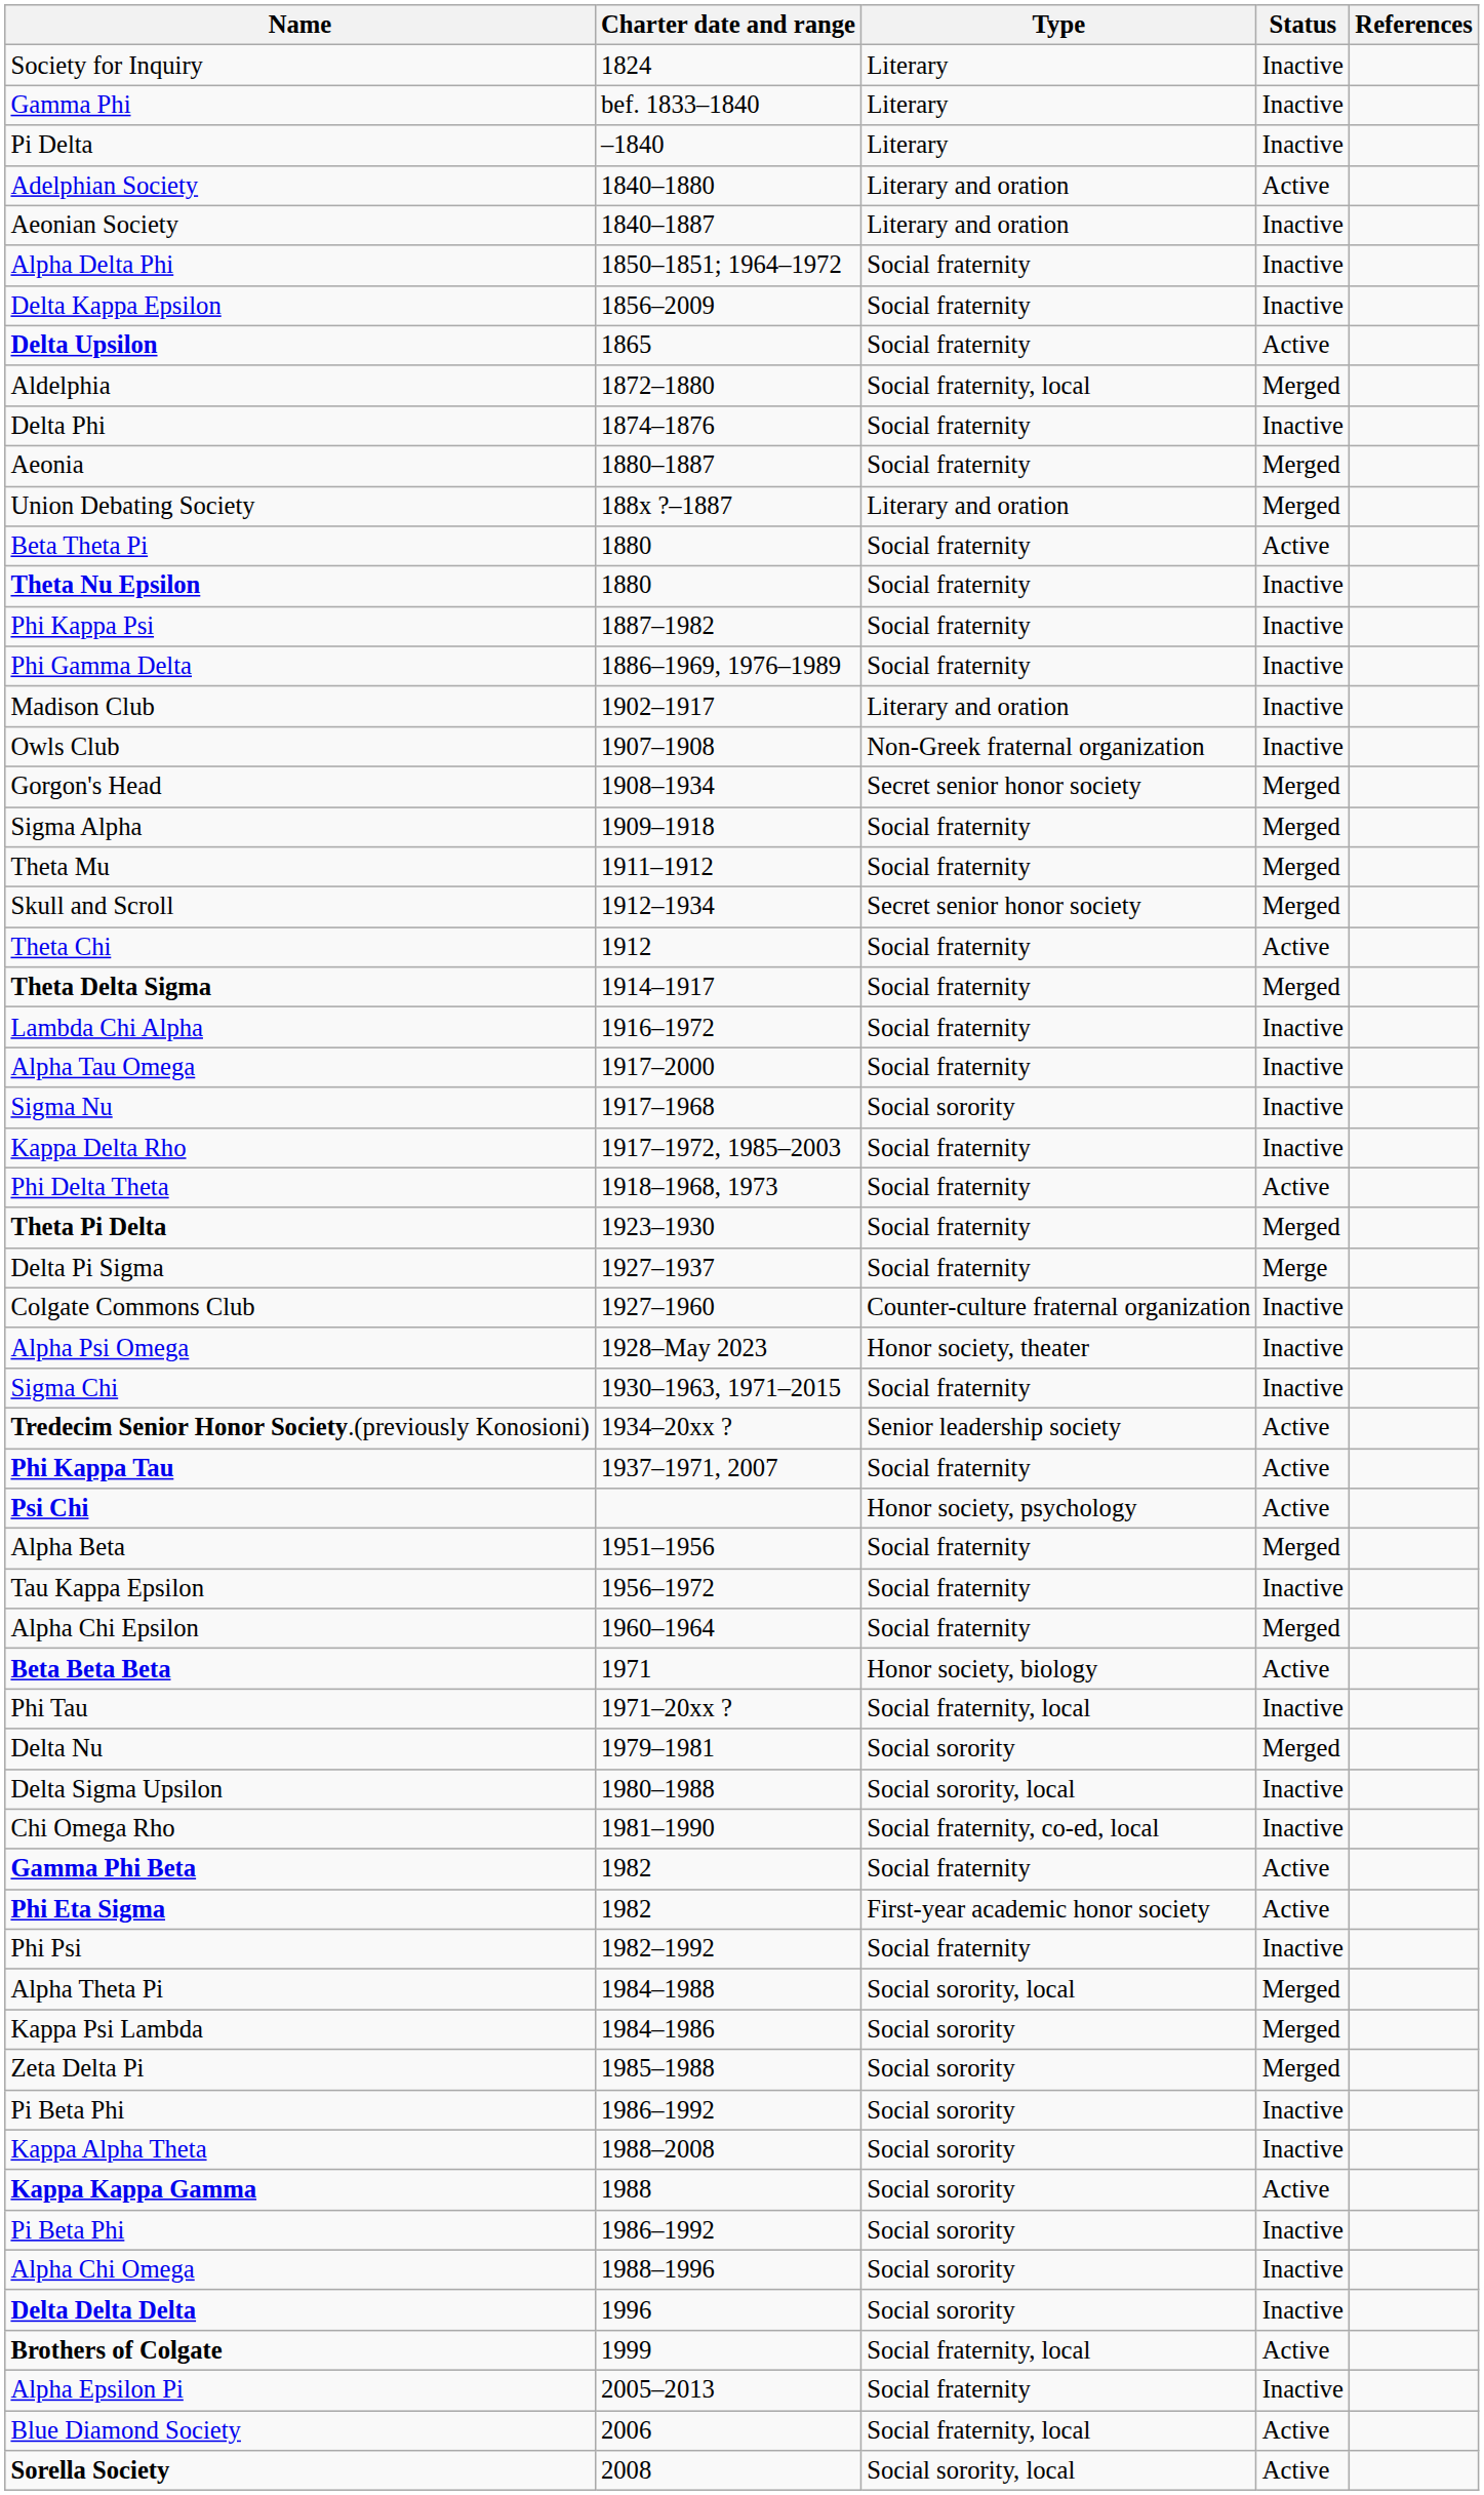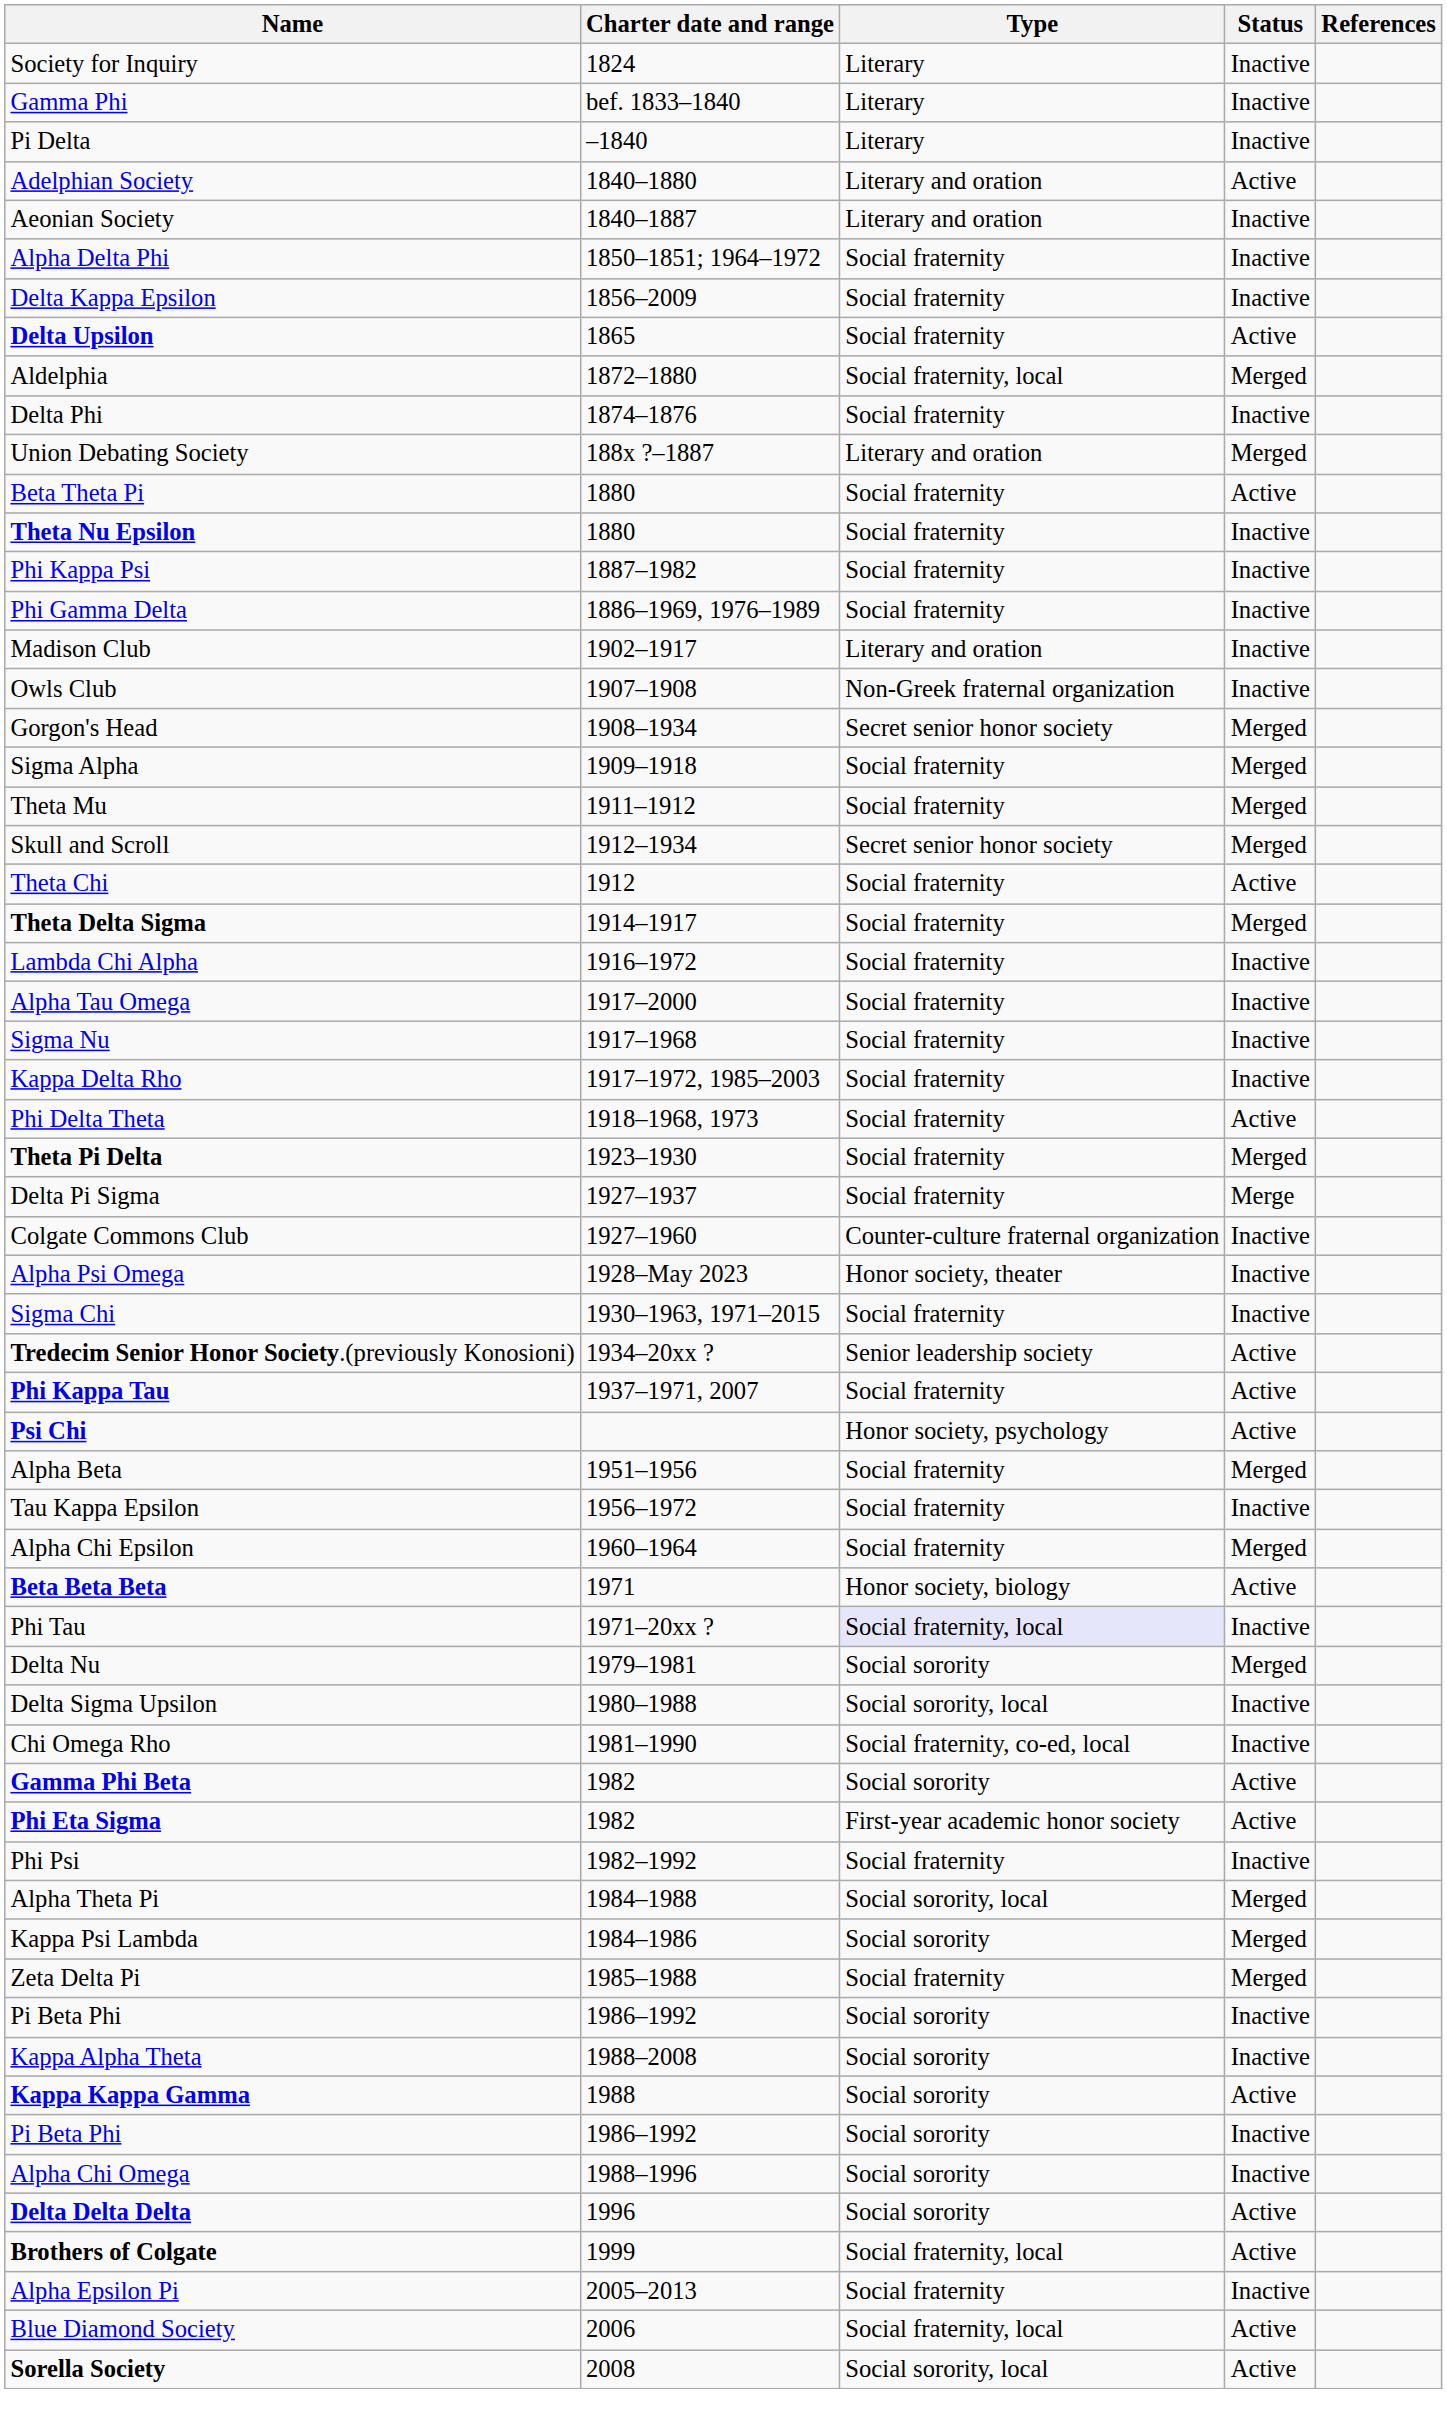- row: Aeonia | 1880–1887 | Social fraternity | Merged
Sigma Nu | Type: Social sorority -> Social fraternity
Phi Tau | Type: no background -> lavender background
Gamma Phi Beta | Type: Social fraternity -> Social sorority
Zeta Delta Pi | Type: Social sorority -> Social fraternity
Delta Delta Delta | Status: Inactive -> Active
